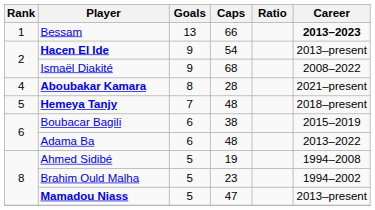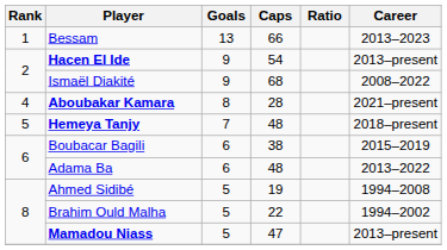Bessam | Career: bold -> normal
Brahim Ould Malha | Caps: 23 -> 22
